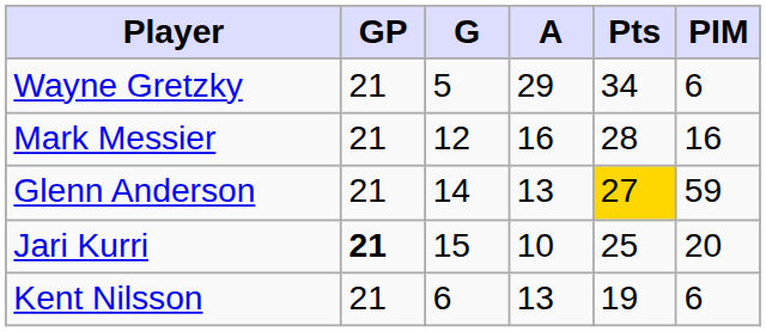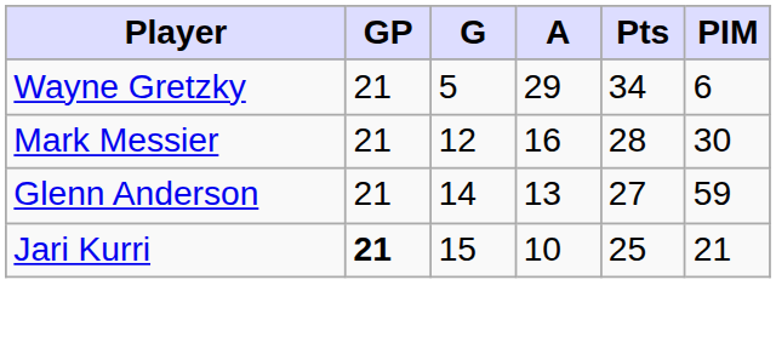Mark Messier | PIM: 16 -> 30
Glenn Anderson | Pts: gold background -> no background
Jari Kurri | PIM: 20 -> 21
- row: Kent Nilsson | 21 | 6 | 13 | 19 | 6
